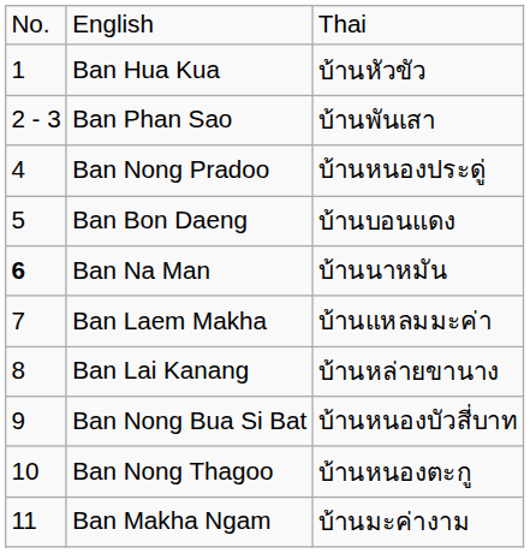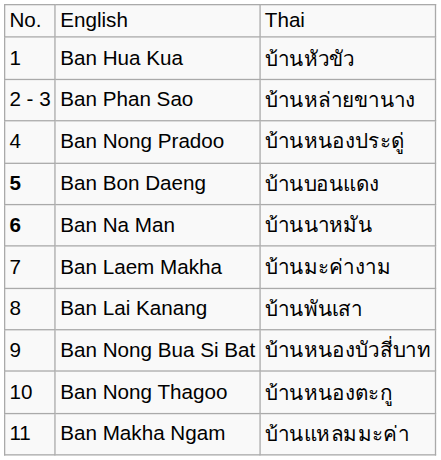Ban Phan Sao | column 3: บ้านพันเสา -> บ้านหล่ายขานาง
Ban Bon Daeng | column 1: normal -> bold
Ban Laem Makha | column 3: บ้านแหลมมะค่า -> บ้านมะค่างาม
Ban Lai Kanang | column 3: บ้านหล่ายขานาง -> บ้านพันเสา
Ban Makha Ngam | column 3: บ้านมะค่างาม -> บ้านแหลมมะค่า
